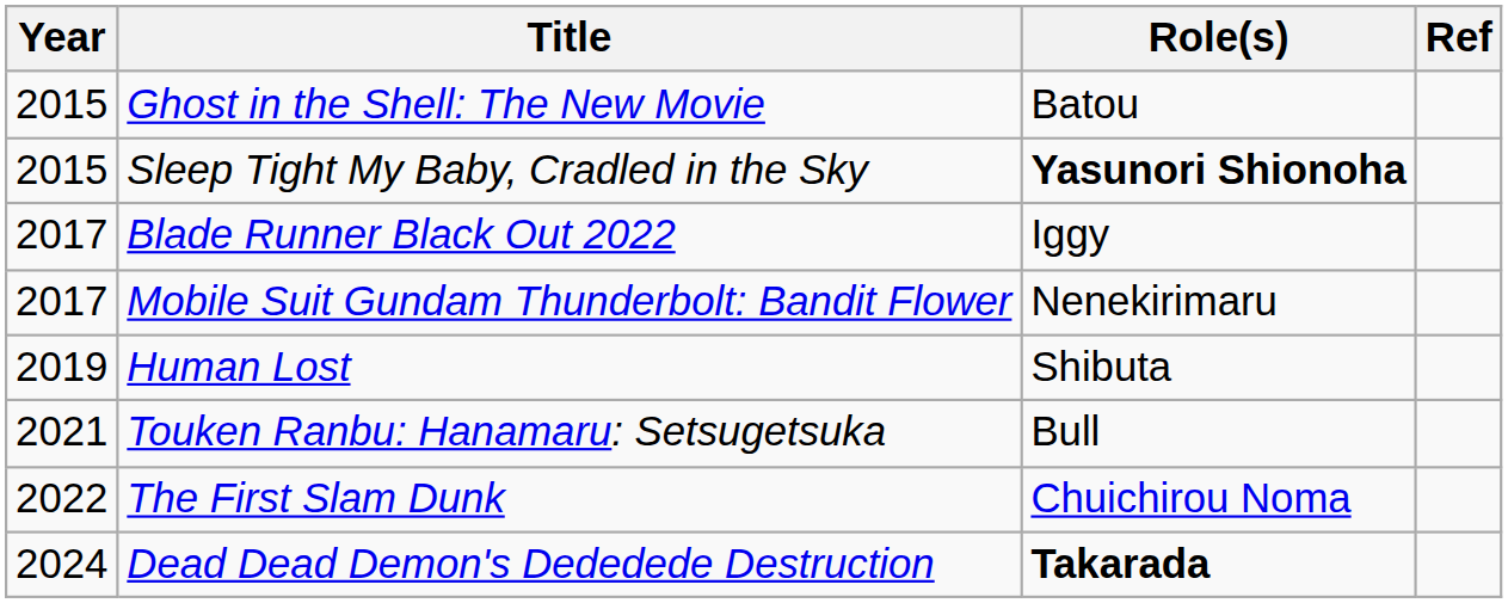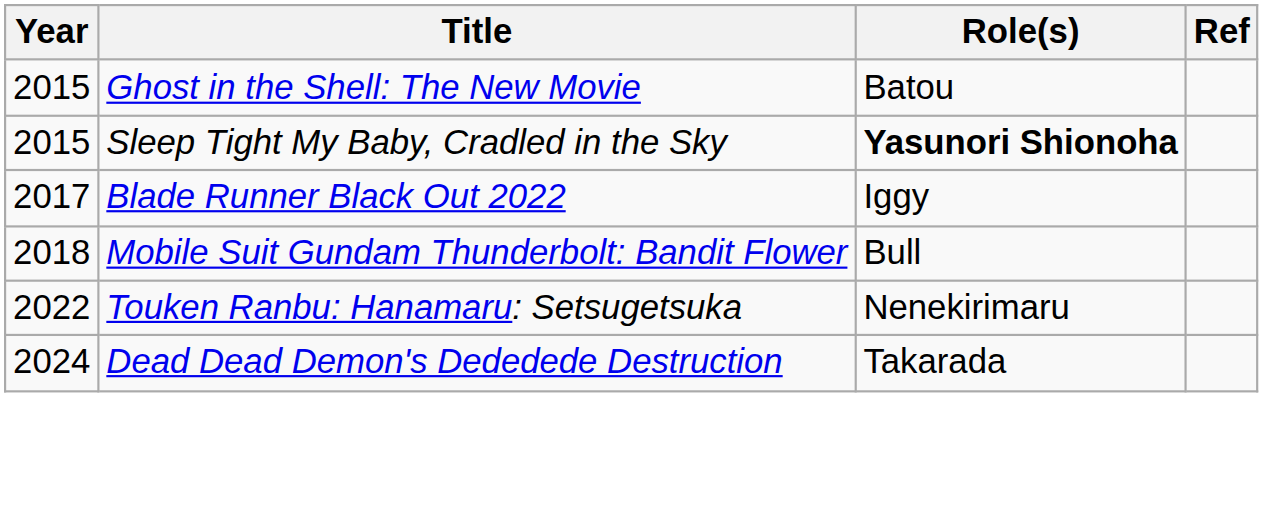Mobile Suit Gundam Thunderbolt: Bandit Flower | Year: 2017 -> 2018
Mobile Suit Gundam Thunderbolt: Bandit Flower | Role(s): Nenekirimaru -> Bull
- row: 2019 | Human Lost | Shibuta
Touken Ranbu: Hanamaru: Setsugetsuka | Year: 2021 -> 2022
Touken Ranbu: Hanamaru: Setsugetsuka | Role(s): Bull -> Nenekirimaru
- row: 2022 | The First Slam Dunk | Chuichirou Noma
Dead Dead Demon's Dededede Destruction | Role(s): bold -> normal
